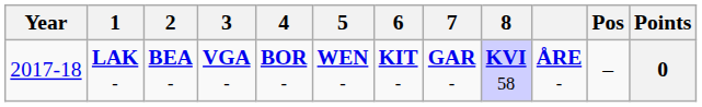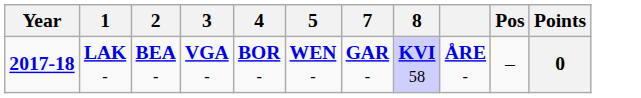- column: 6 | KIT -
LAK - | Year: normal -> bold
